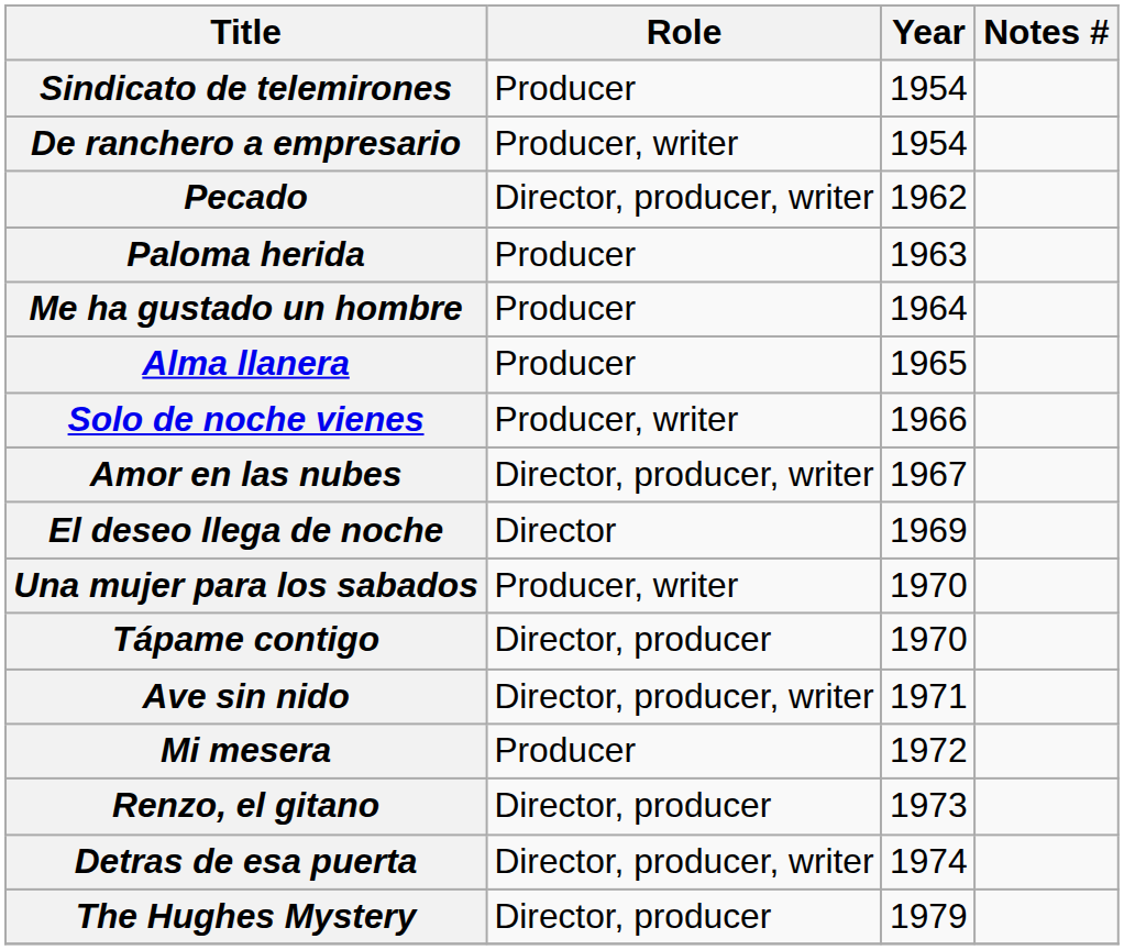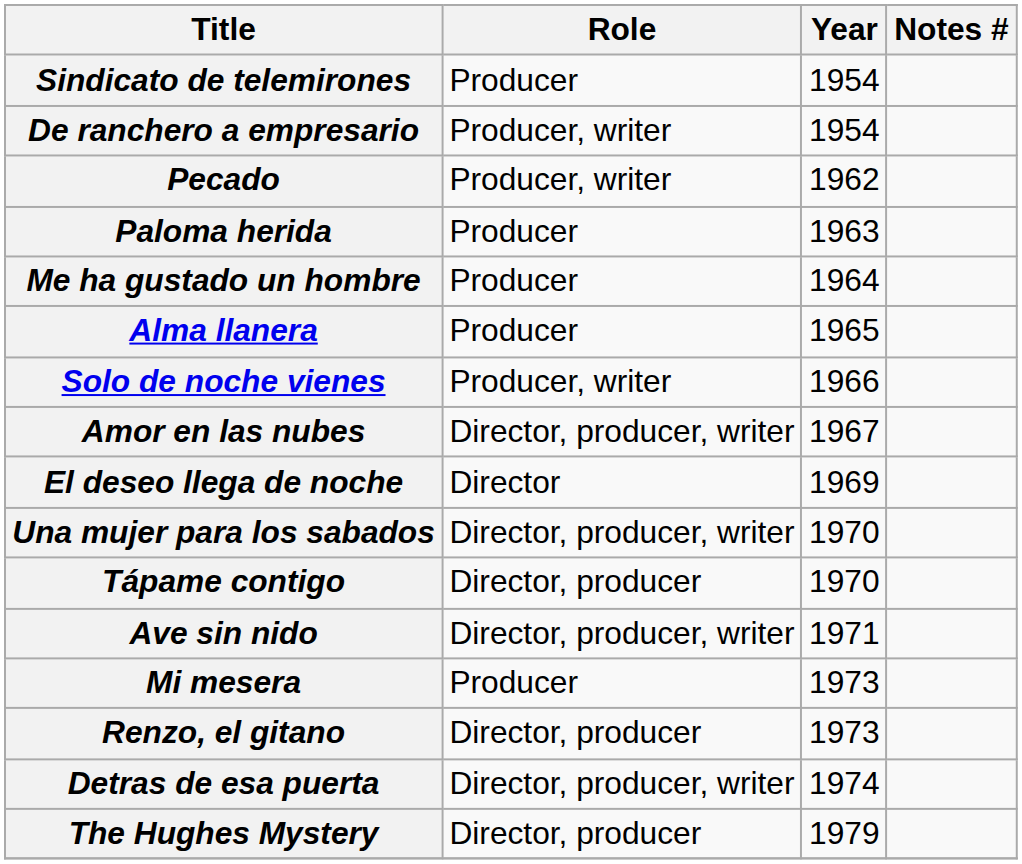Pecado | Role: Director, producer, writer -> Producer, writer
Una mujer para los sabados | Role: Producer, writer -> Director, producer, writer
Mi mesera | Year: 1972 -> 1973
